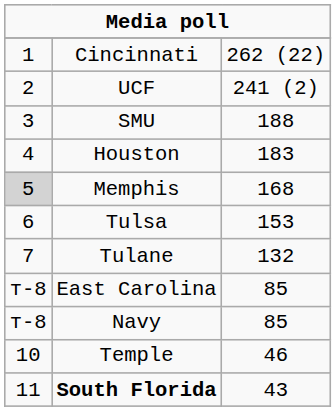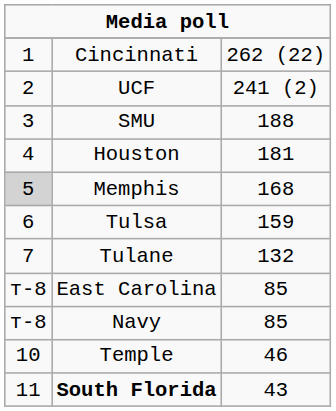Houston | column 3: 183 -> 181
Tulsa | column 3: 153 -> 159
